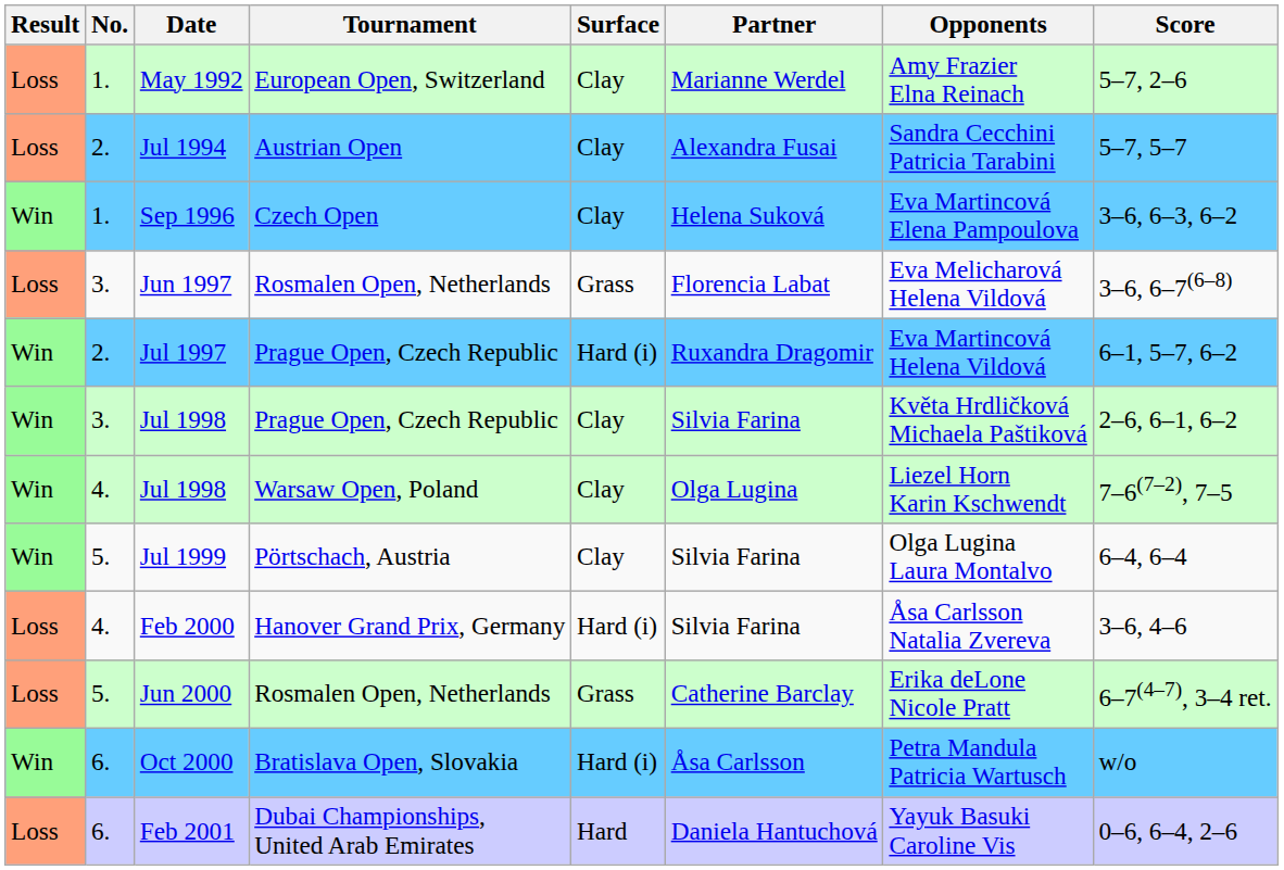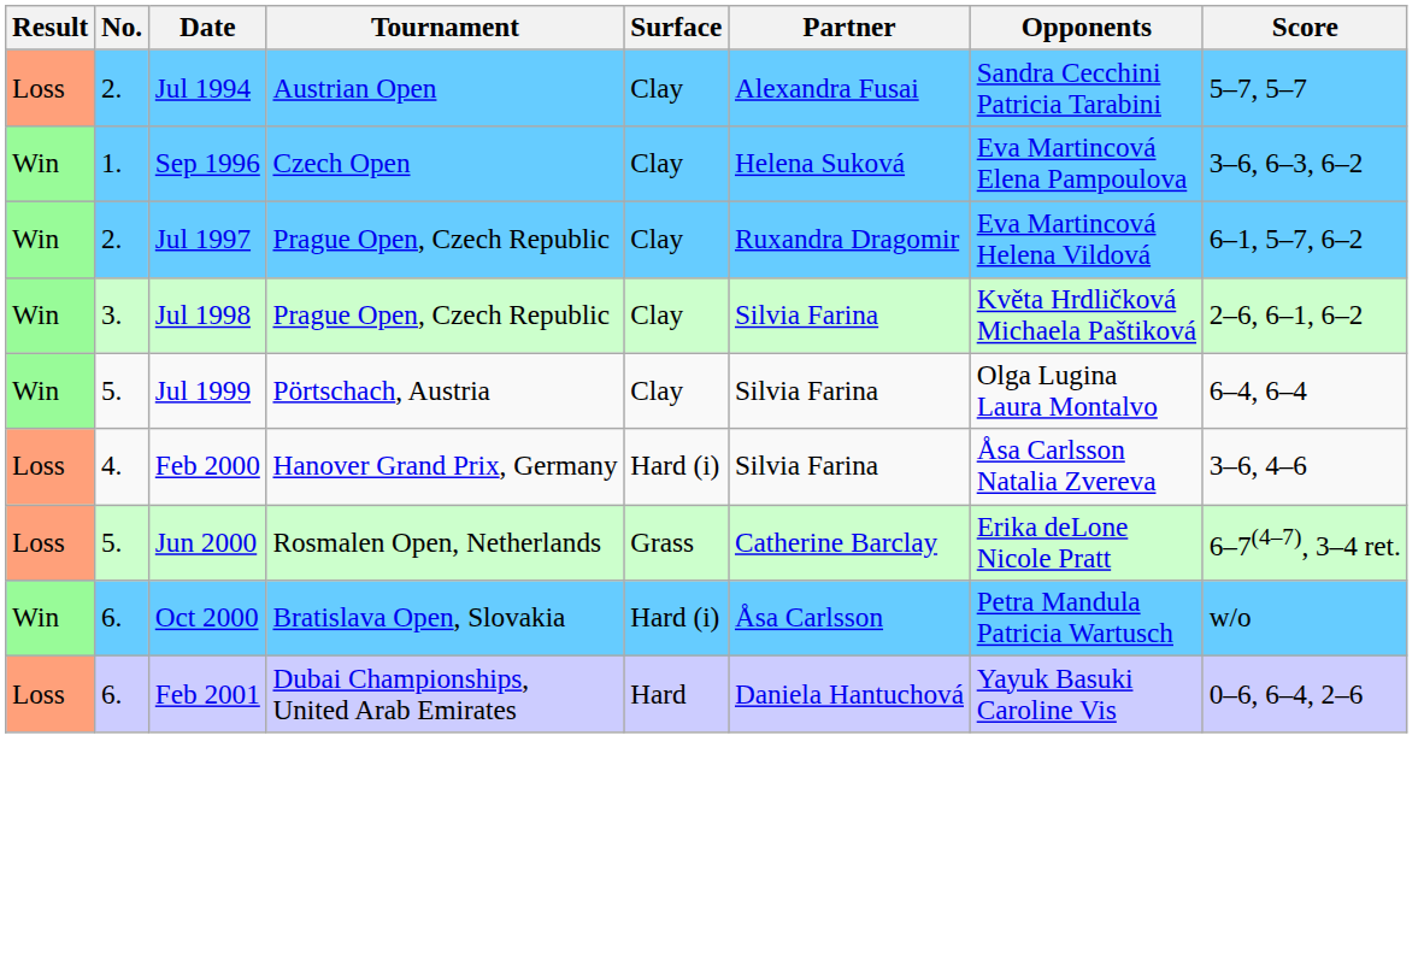- row: Loss | 1. | May 1992 | European Open, Switzerland | Clay | Marianne Werdel | Amy Frazier Elna Reinach | 5–7, 2–6
- row: Loss | 3. | Jun 1997 | Rosmalen Open, Netherlands | Grass | Florencia Labat | Eva Melicharová Helena Vildová | 3–6, 6–7(6–8)
Jul 1997 | Surface: Hard (i) -> Clay
- row: Win | 4. | Jul 1998 | Warsaw Open, Poland | Clay | Olga Lugina | Liezel Horn Karin Kschwendt | 7–6(7–2), 7–5
